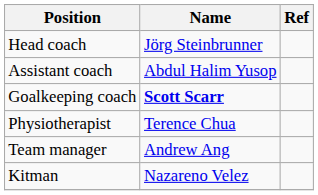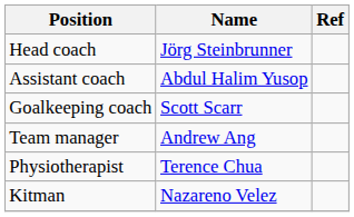Goalkeeping coach | Name: bold -> normal
rows swapped: Team manager <-> Physiotherapist
